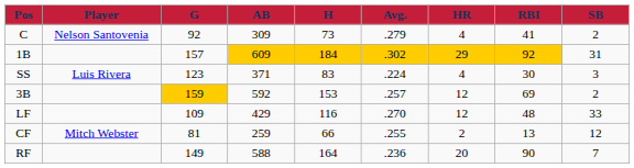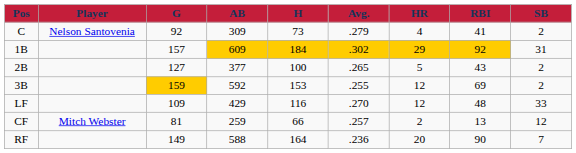+ row: 2B | 127 | 377 | 100 | .265 | 5 | 43 | 2
- row: SS | Luis Rivera | 123 | 371 | 83 | .224 | 4 | 30 | 3
3B | Avg.: .257 -> .255
CF | Avg.: .255 -> .257
